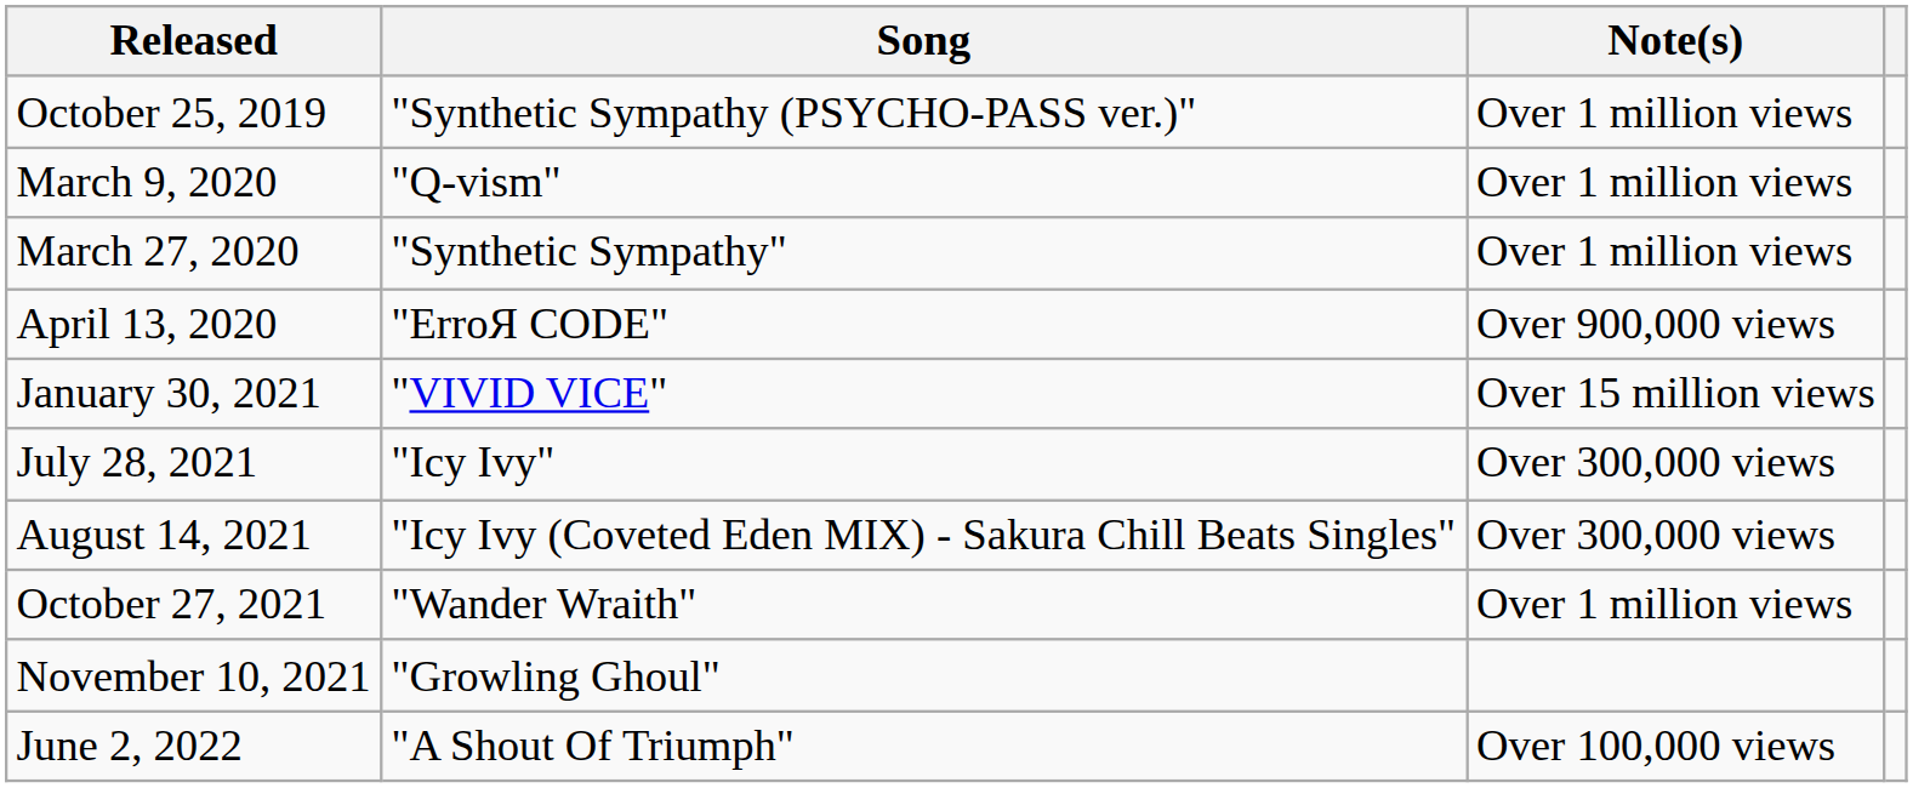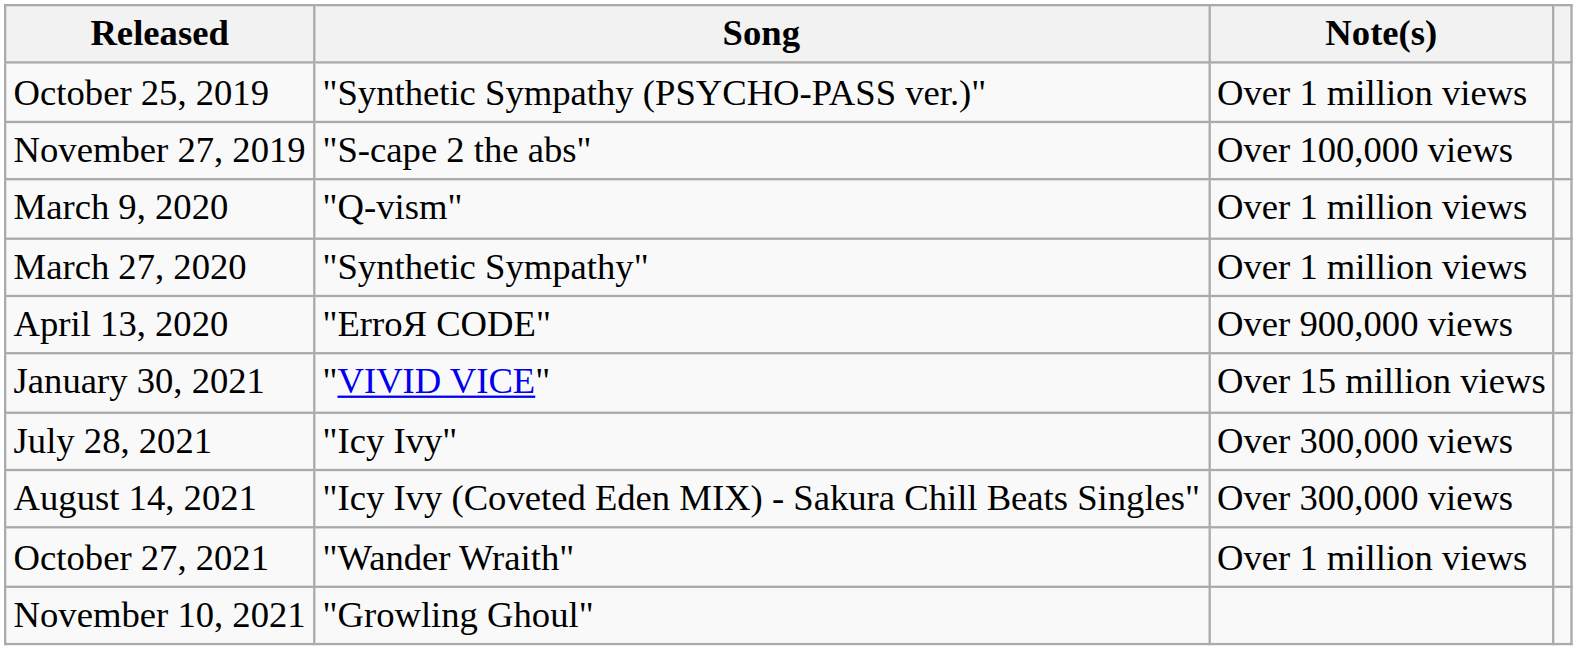+ row: November 27, 2019 | "S-cape 2 the abs" | Over 100,000 views
- row: June 2, 2022 | "A Shout Of Triumph" | Over 100,000 views
